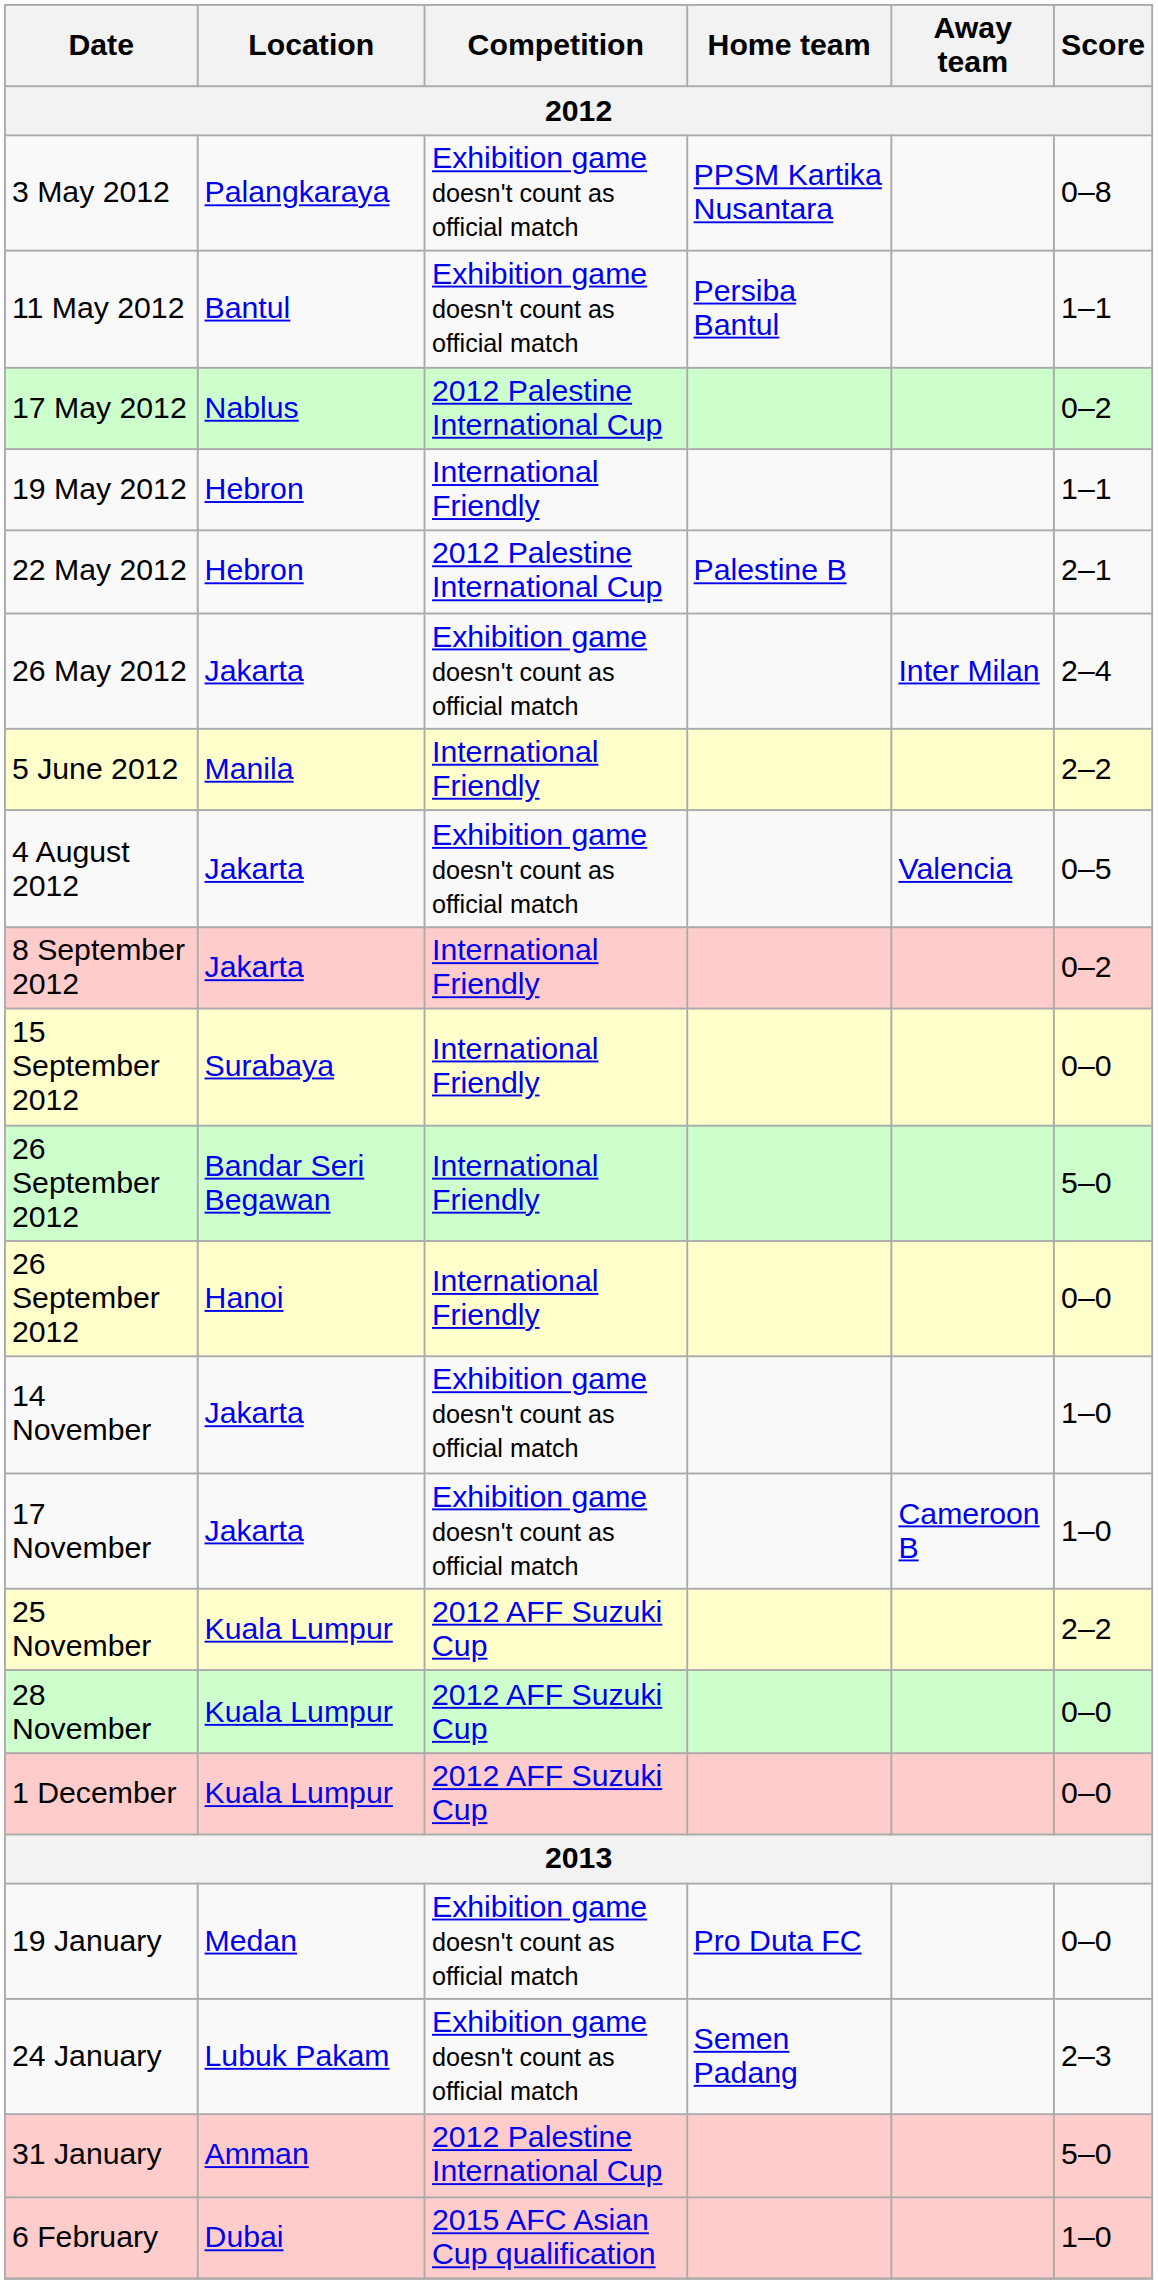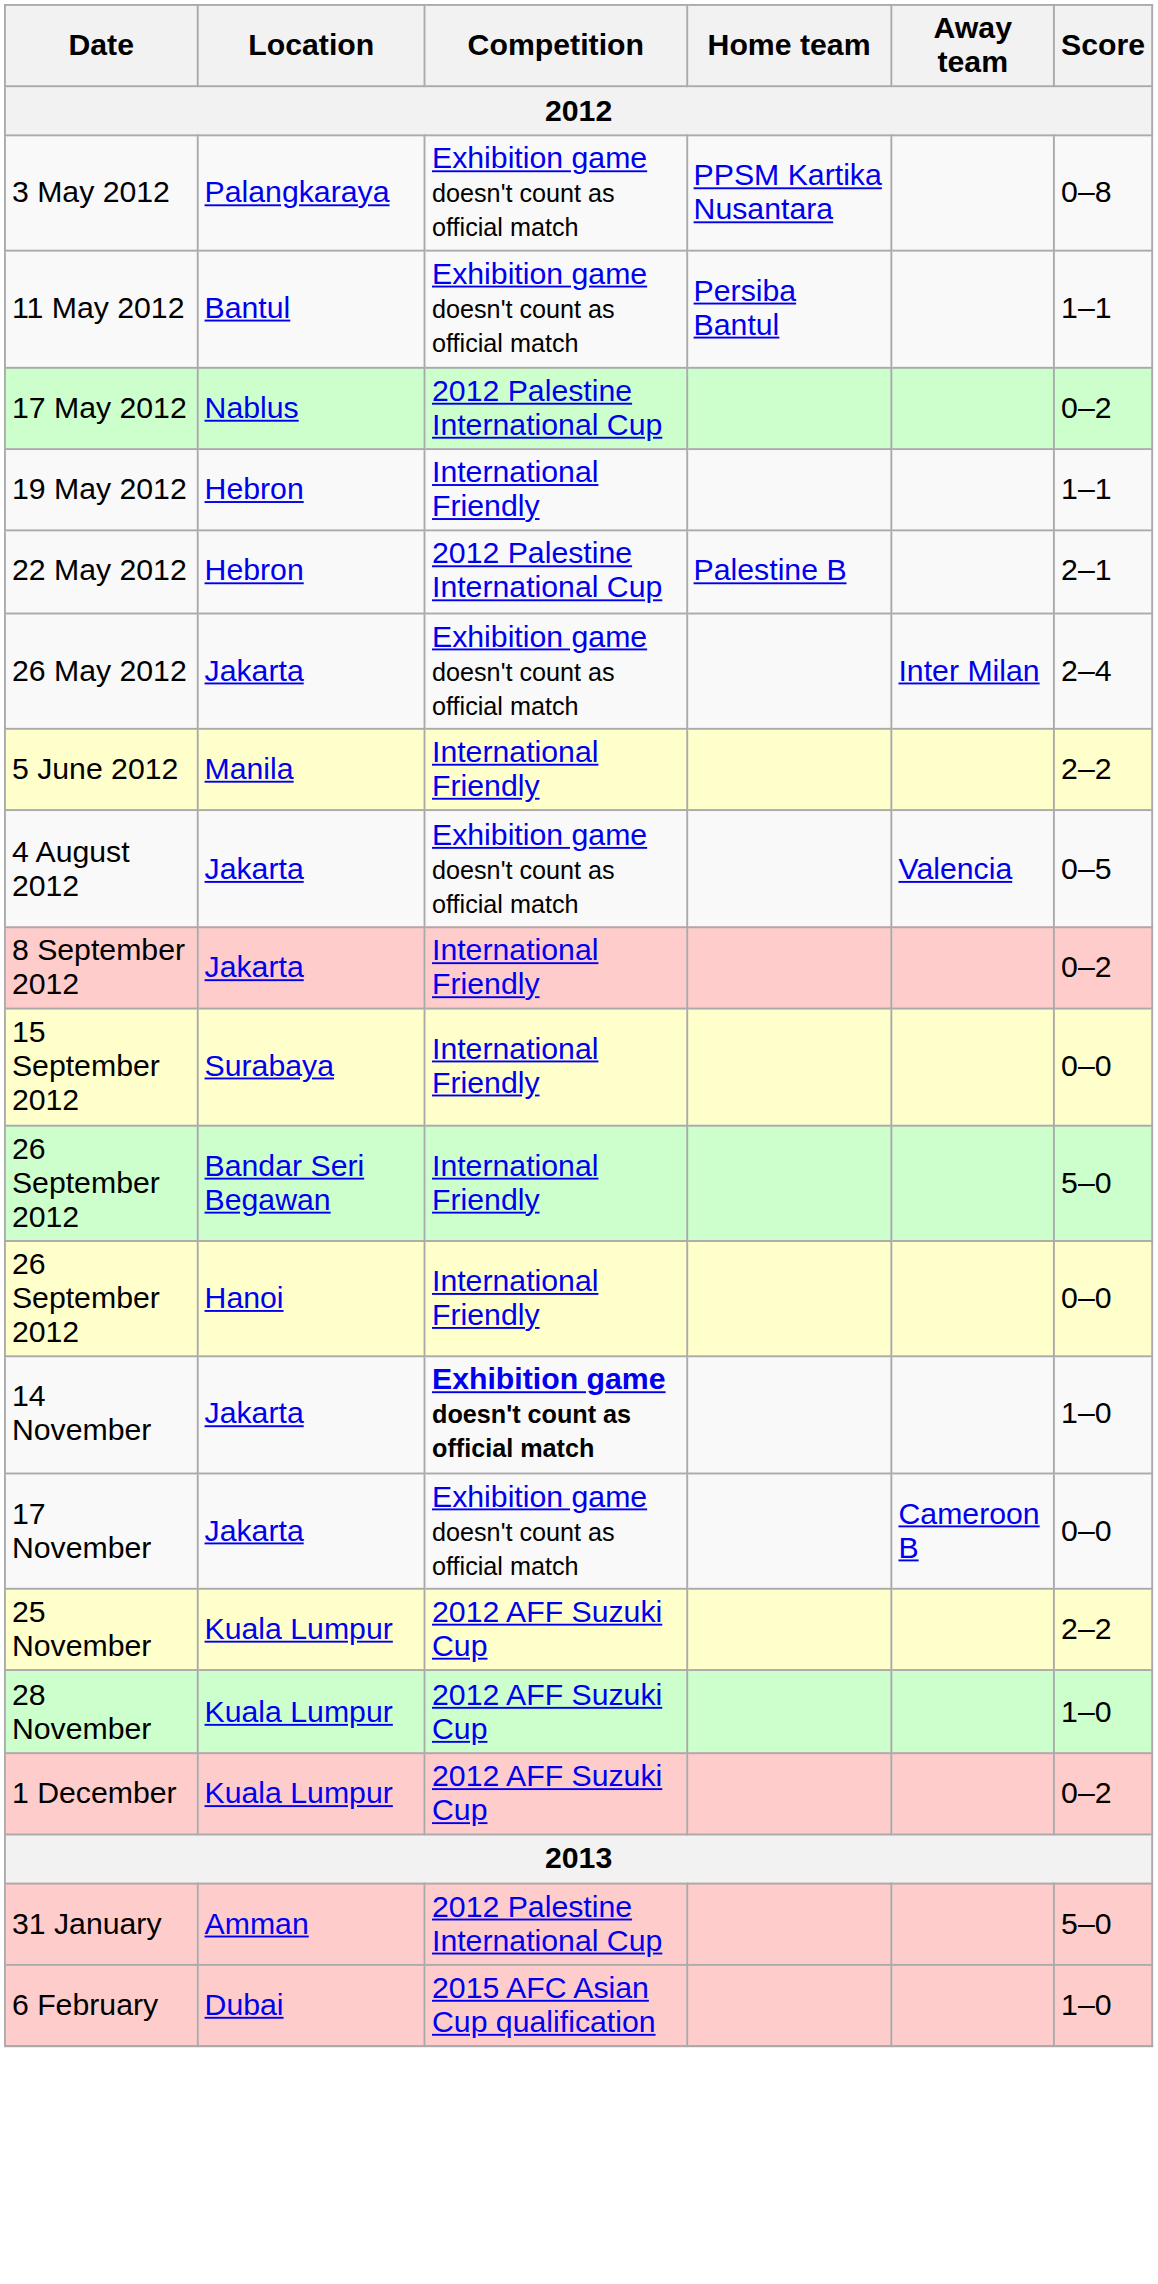14 November | Competition: normal -> bold
17 November | Score: 1–0 -> 0–0
28 November | Score: 0–0 -> 1–0
1 December | Score: 0–0 -> 0–2
- row: 19 January | Medan | Exhibition game doesn't count as official match | Pro Duta FC | 0–0
- row: 24 January | Lubuk Pakam | Exhibition game doesn't count as official match | Semen Padang | 2–3
